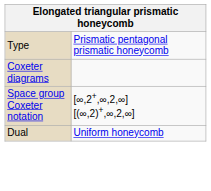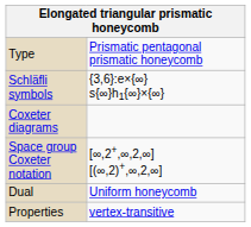+ row: Schläfli symbols | {3,6}:e×{∞} s{∞}h1{∞}×{∞}
+ row: Properties | vertex-transitive
